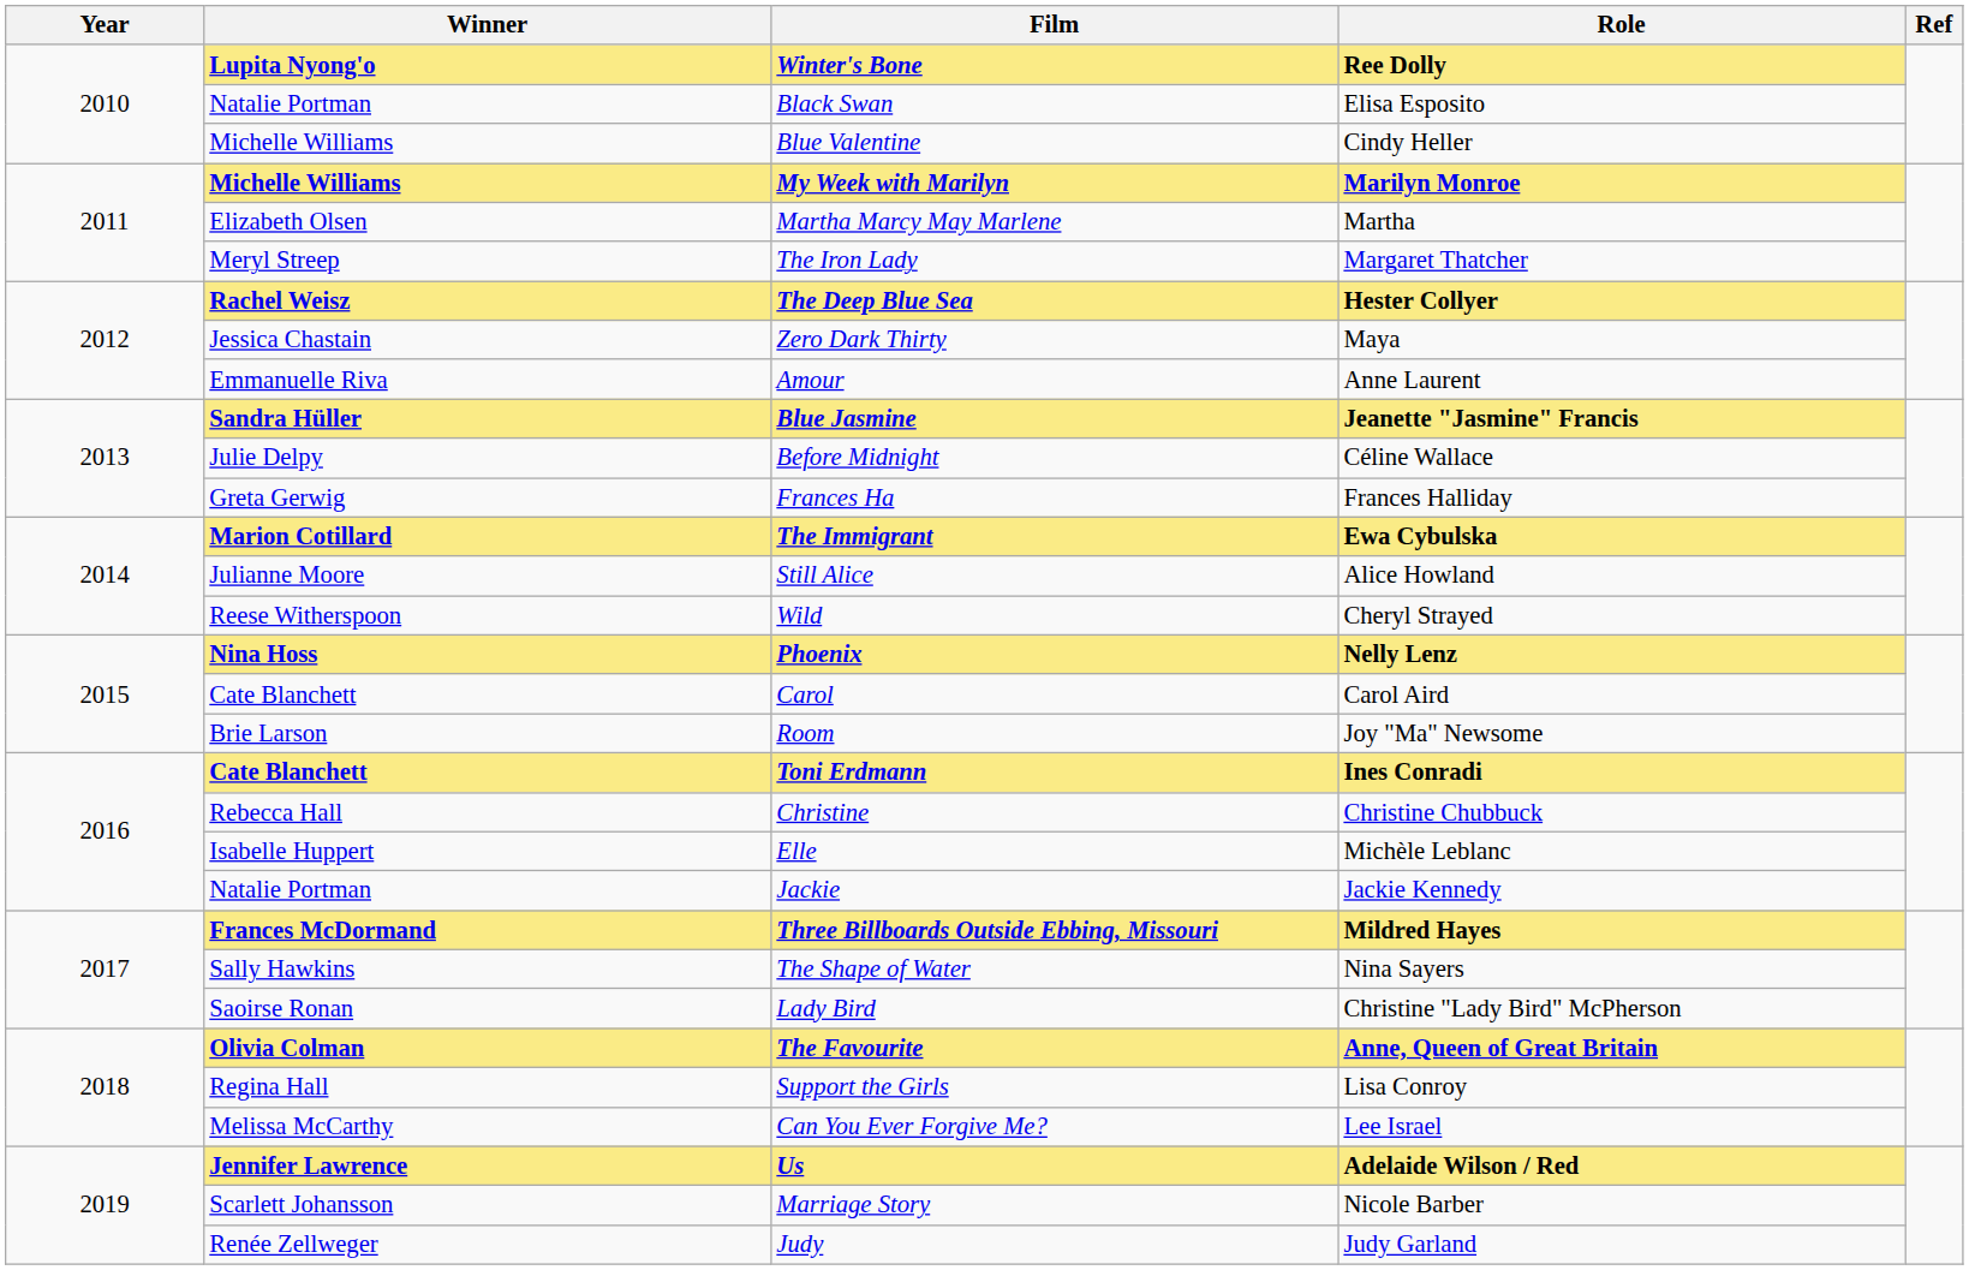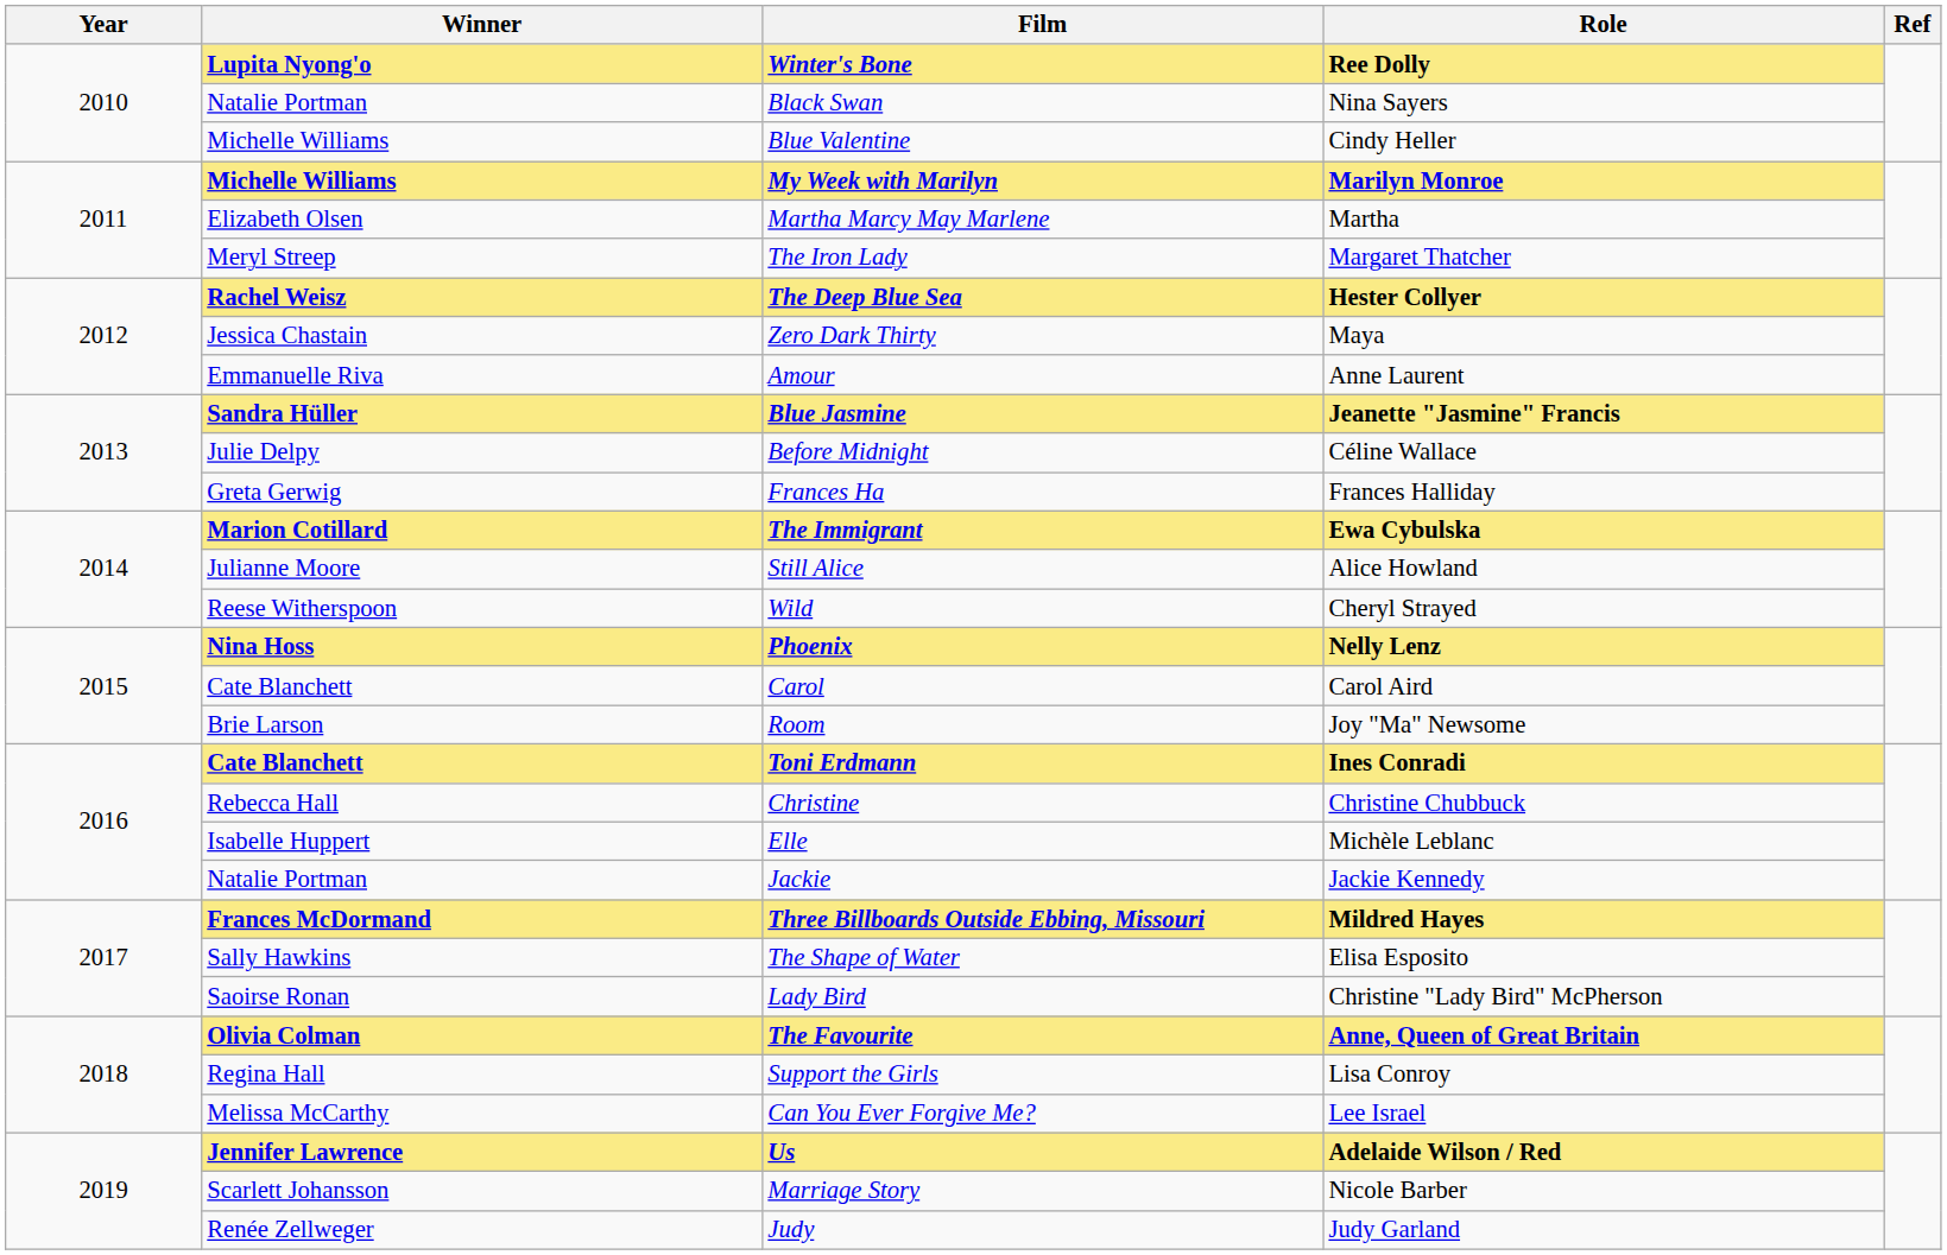Black Swan | Role: Elisa Esposito -> Nina Sayers
The Shape of Water | Role: Nina Sayers -> Elisa Esposito
